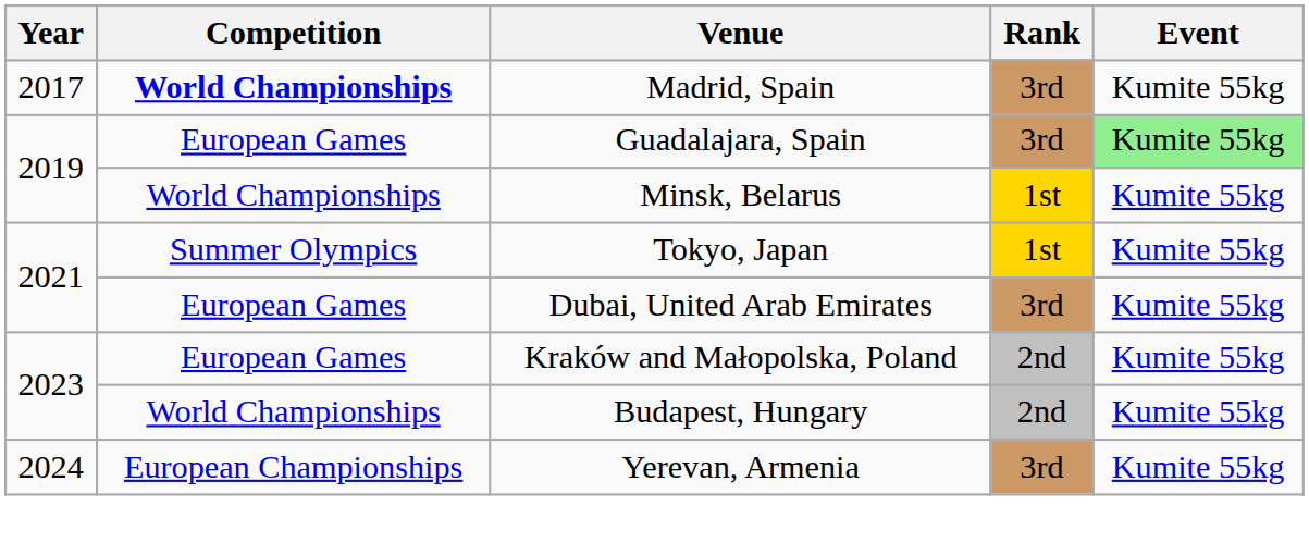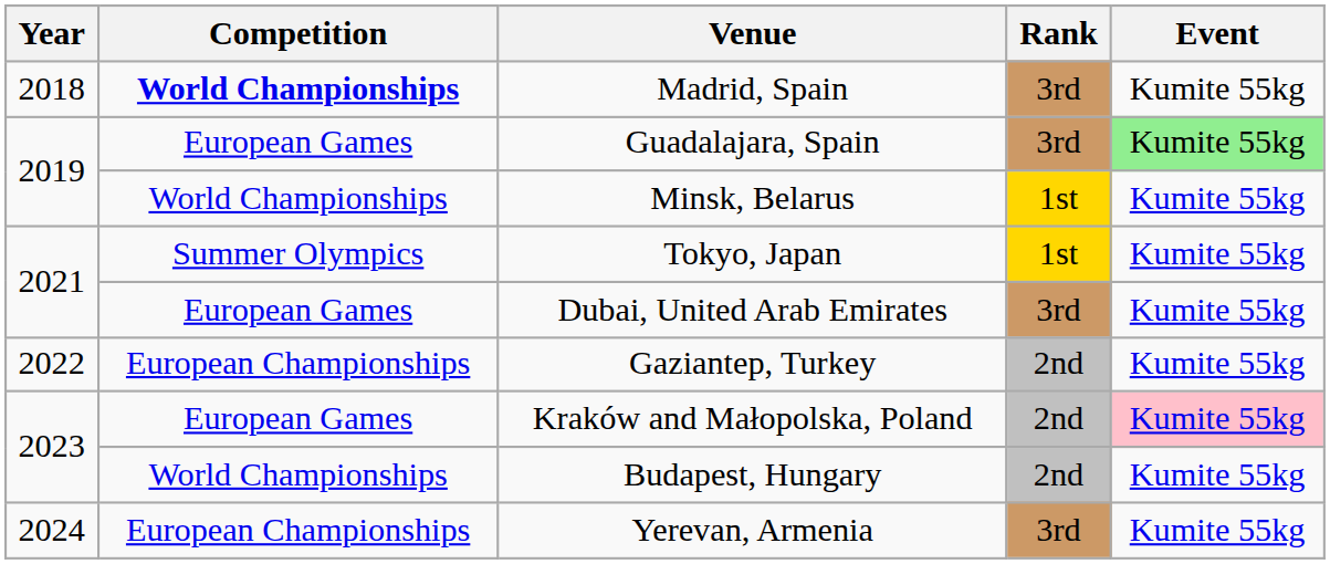Madrid, Spain | Year: 2017 -> 2018
+ row: 2022 | European Championships | Gaziantep, Turkey | 2nd | Kumite 55kg
Kraków and Małopolska, Poland | Event: no background -> pink background
